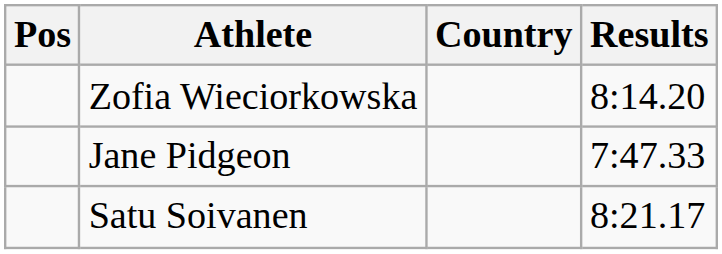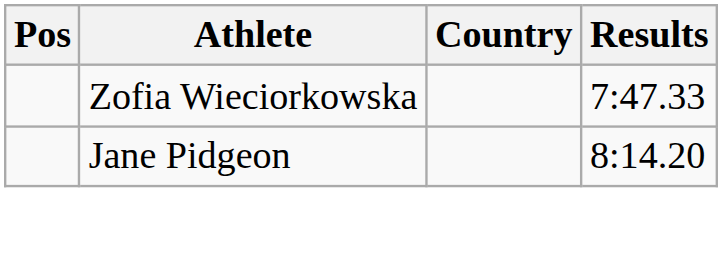Zofia Wieciorkowska | Results: 8:14.20 -> 7:47.33
Jane Pidgeon | Results: 7:47.33 -> 8:14.20
- row: Satu Soivanen | 8:21.17
